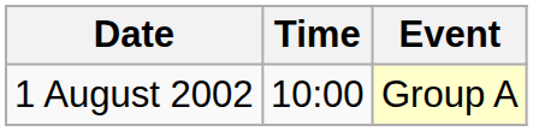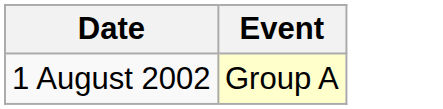- column: Time | 10:00
